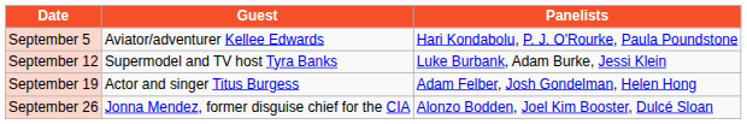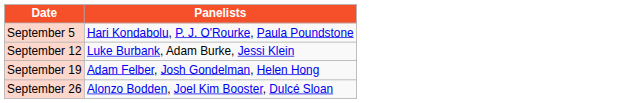- column: Guest | Aviator/adventurer Kellee Edwards | Supermodel and TV host Tyra Banks | Actor and singer Titus Burgess | Jonna Mendez, former disguise chief for the CIA
